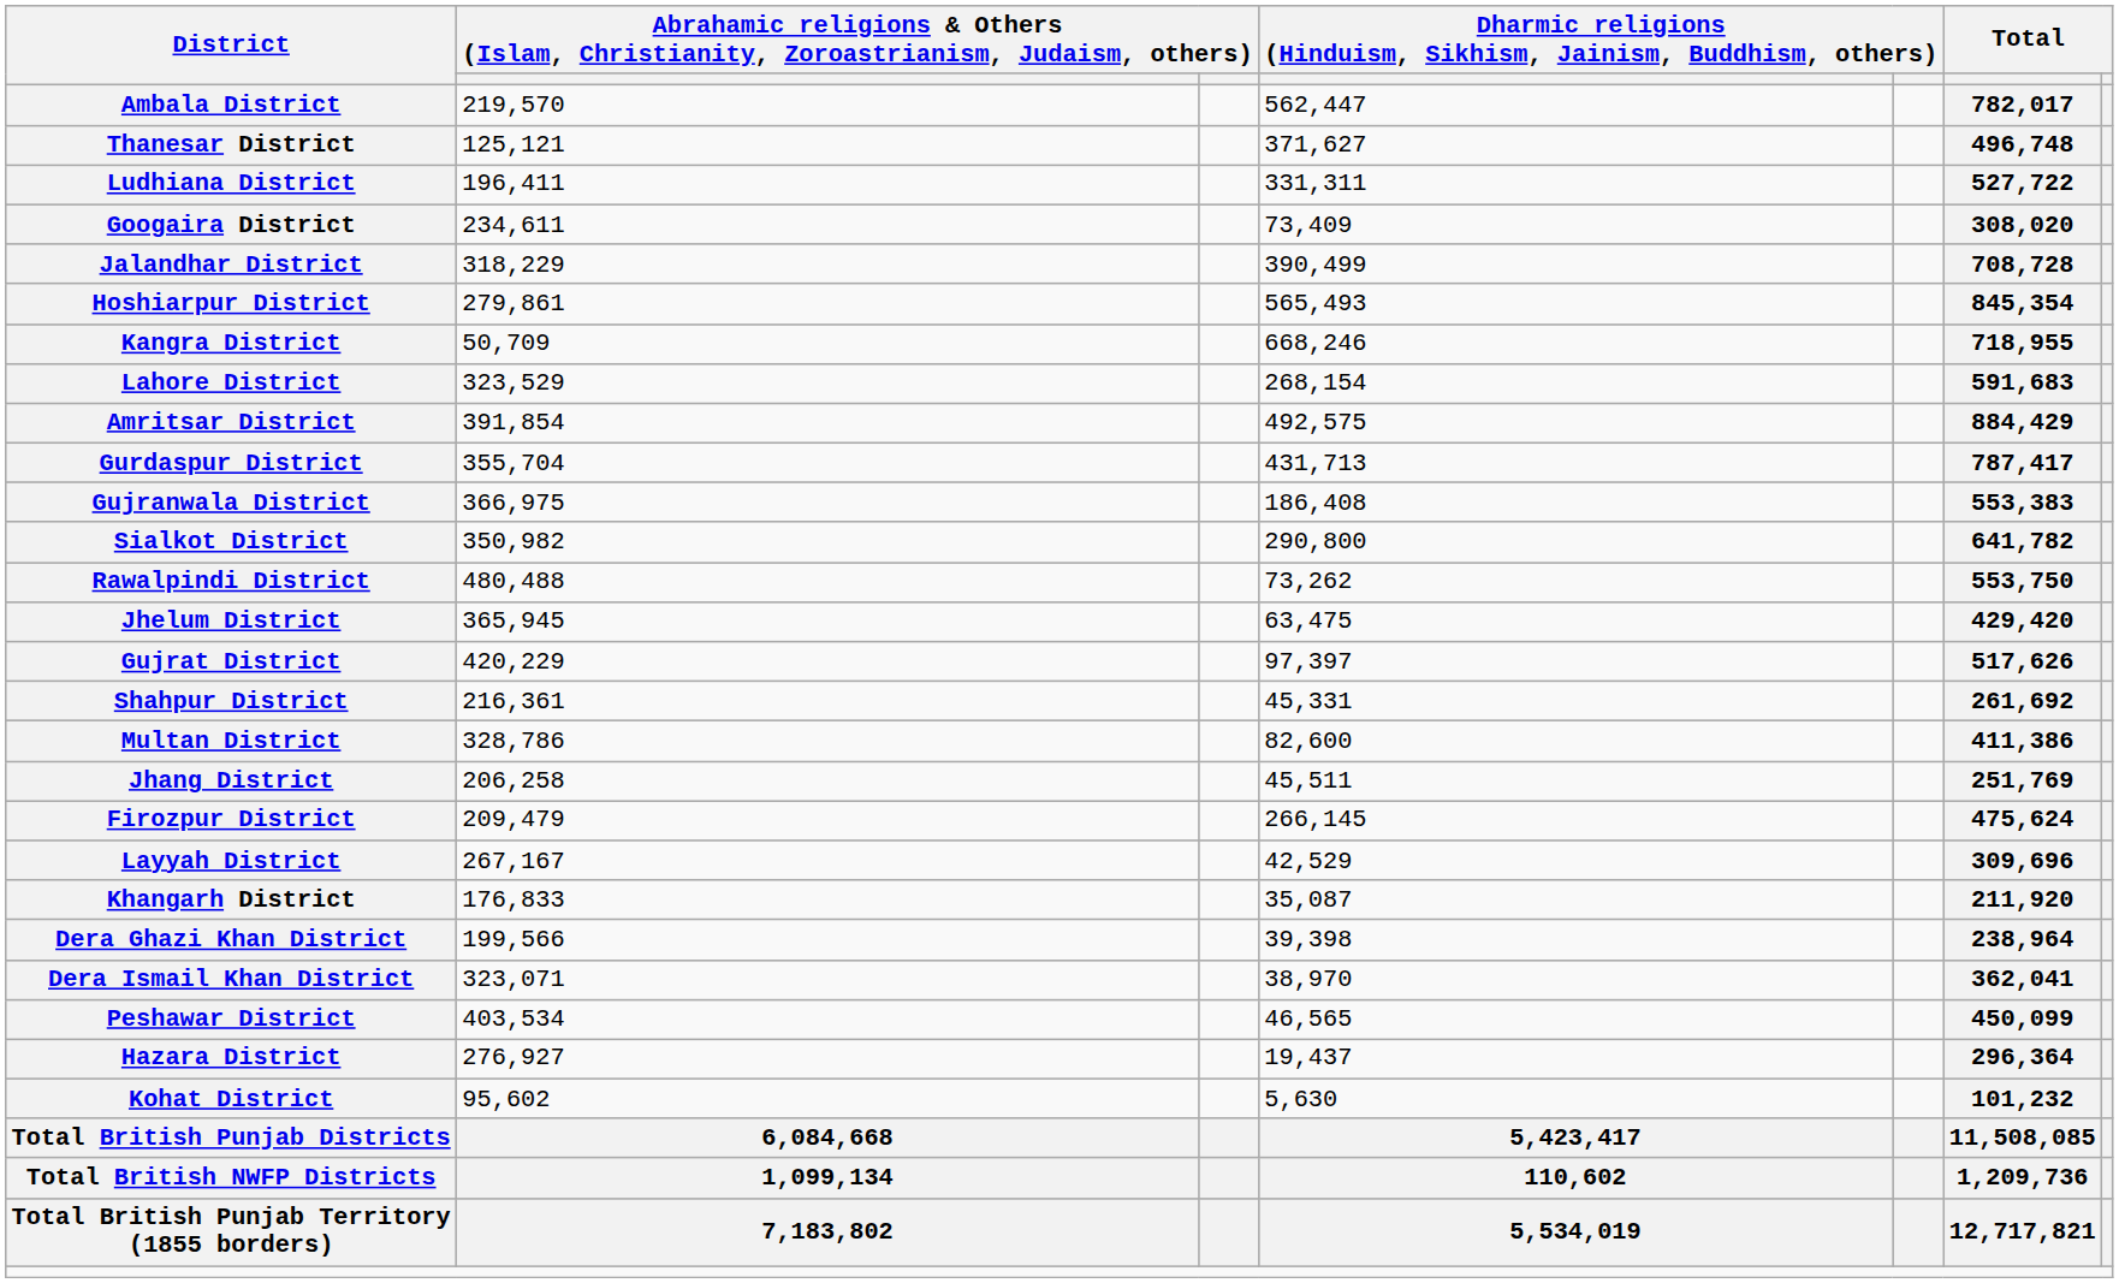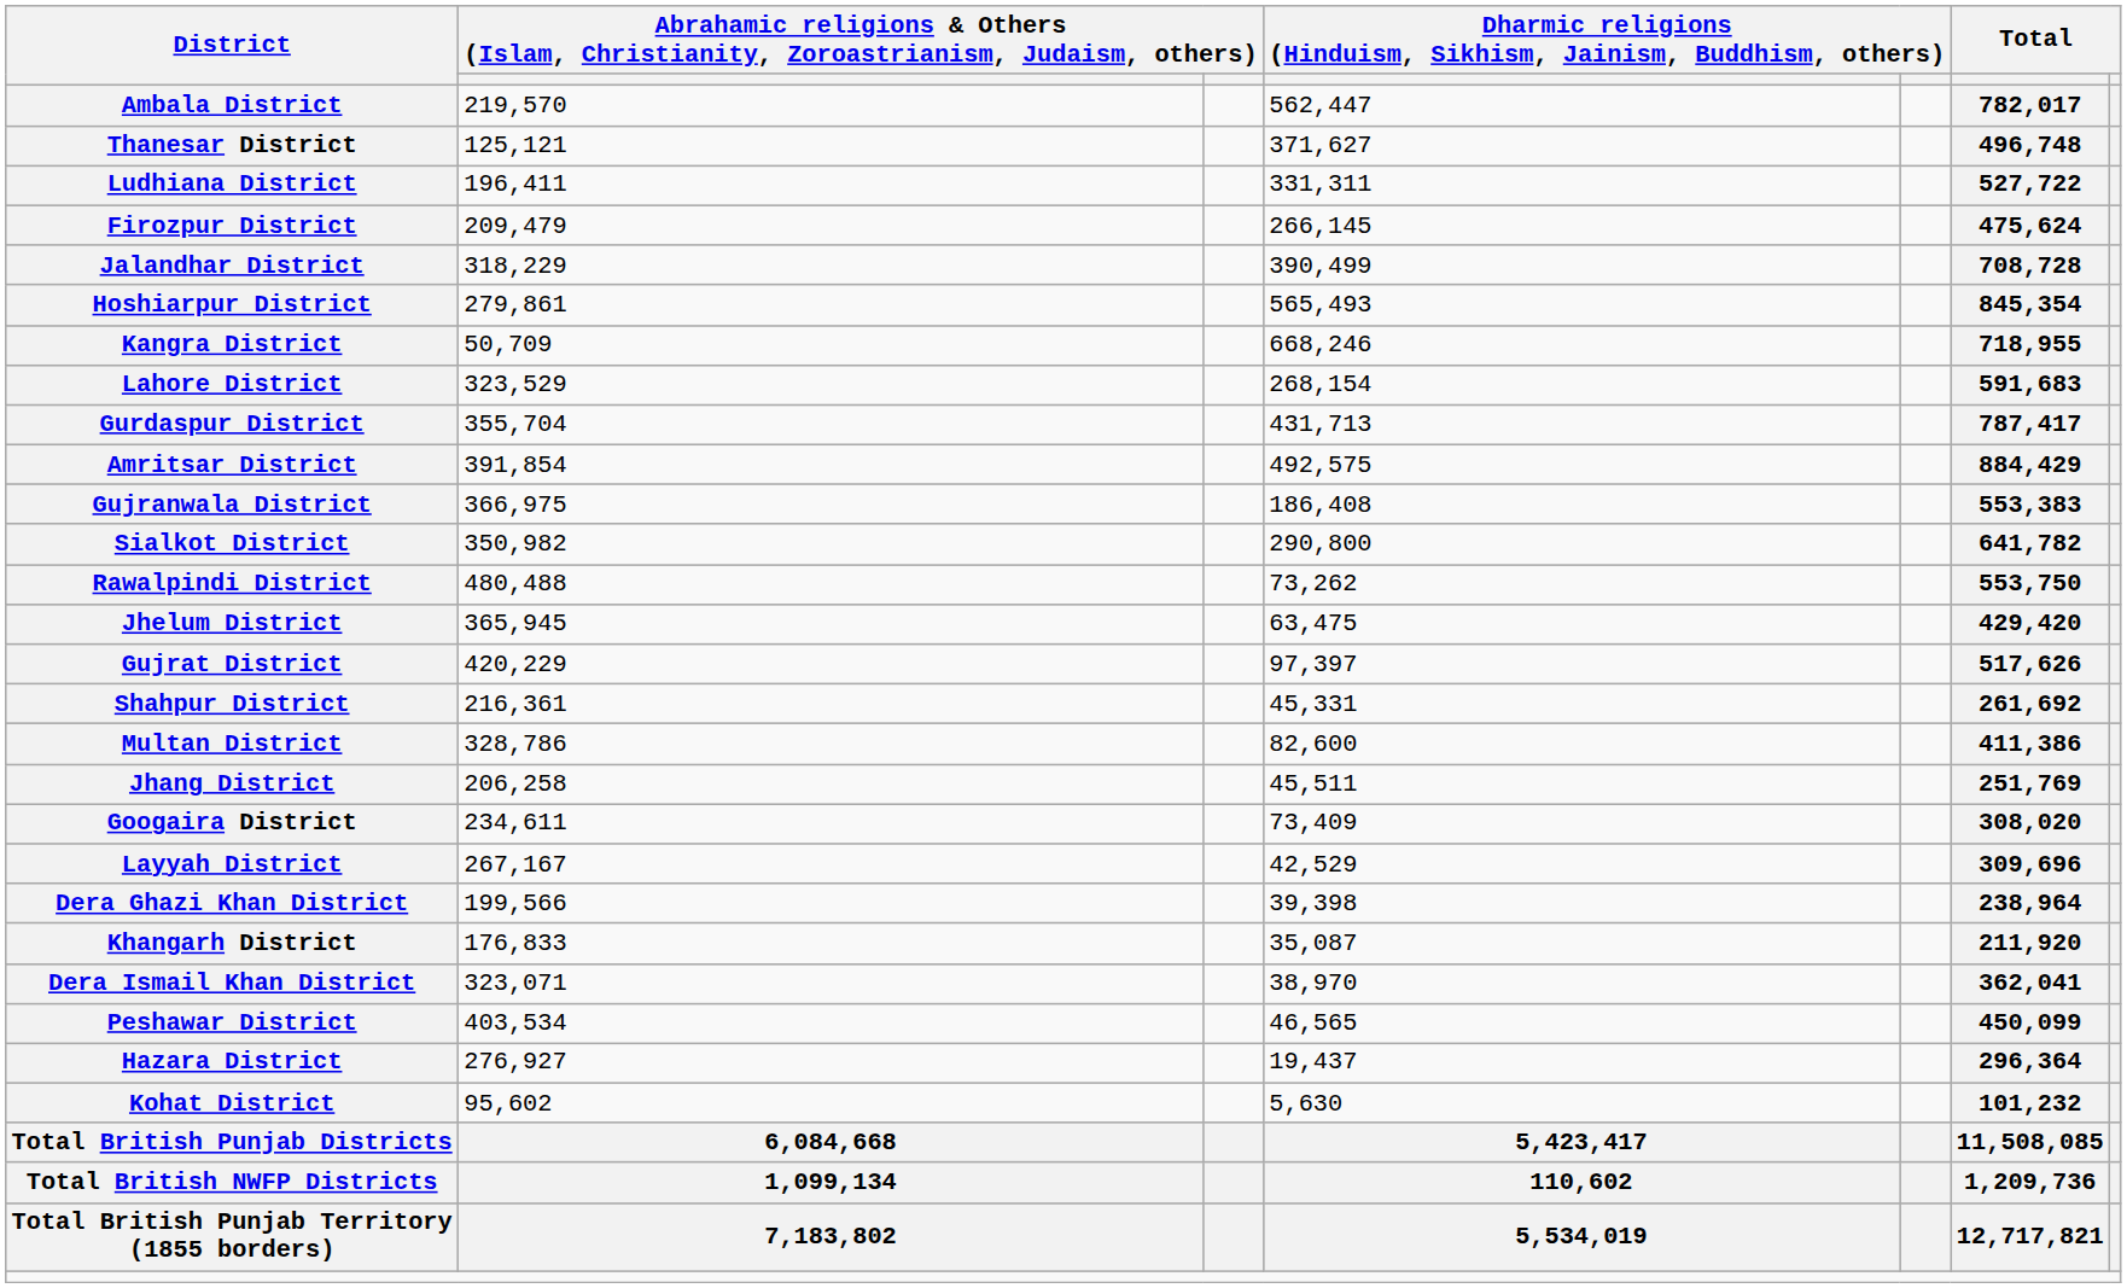rows swapped: Firozpur District <-> Googaira District
rows swapped: Amritsar District <-> Gurdaspur District
rows swapped: Khangarh District <-> Dera Ghazi Khan District
